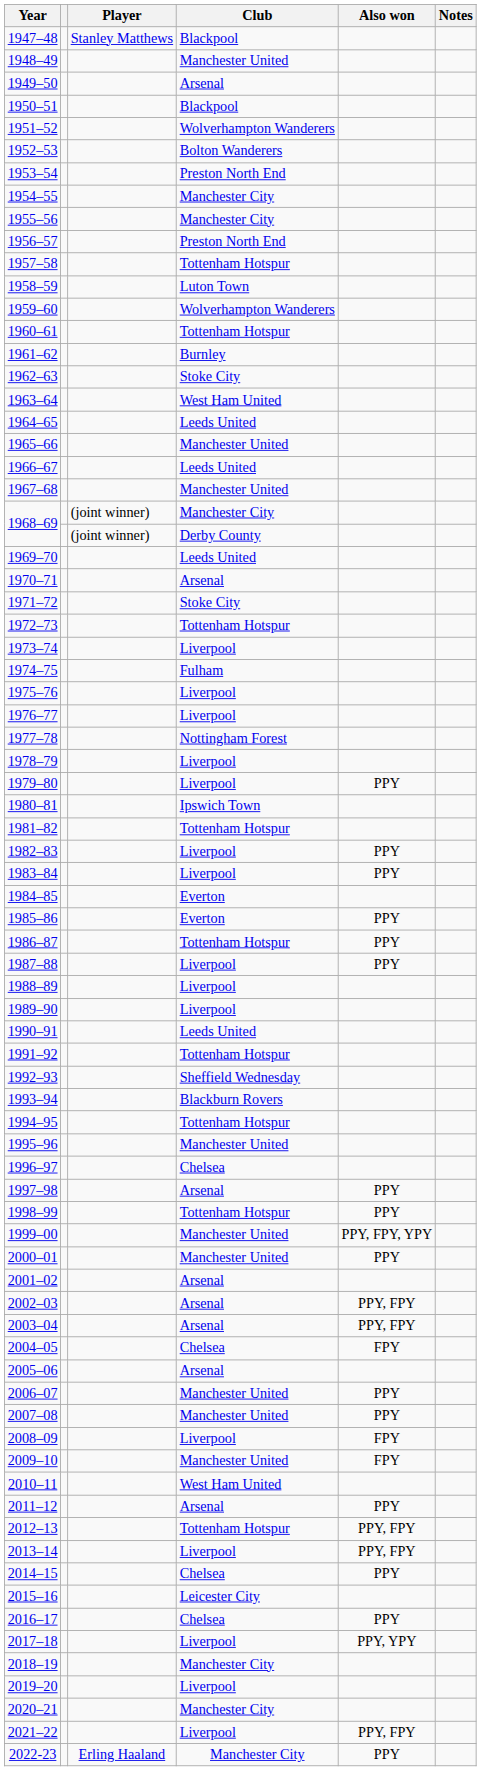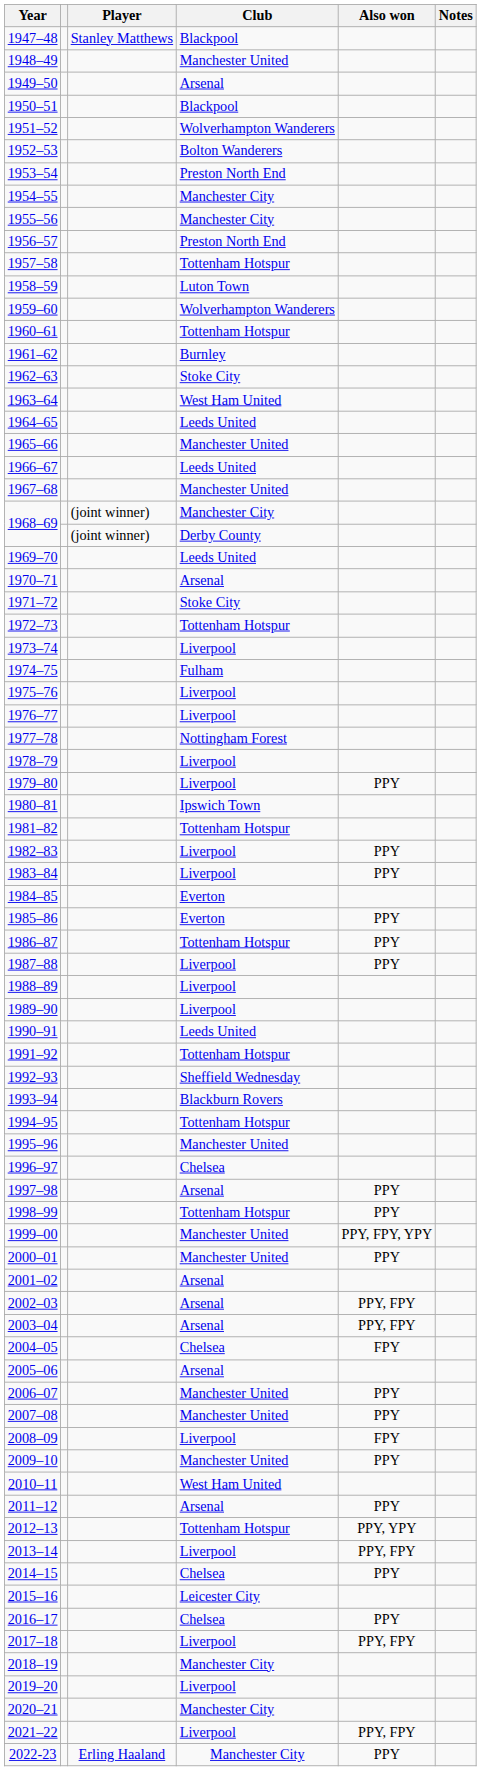2009–10 | Also won: FPY -> PPY
2012–13 | Also won: PPY, FPY -> PPY, YPY
2017–18 | Also won: PPY, YPY -> PPY, FPY
